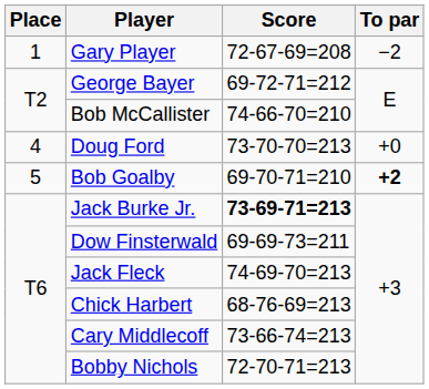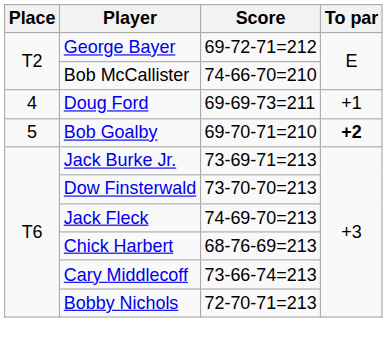- row: 1 | Gary Player | 72-67-69=208 | −2
Doug Ford | Score: 73-70-70=213 -> 69-69-73=211
Doug Ford | To par: +0 -> +1
Jack Burke Jr. | Score: bold -> normal
Dow Finsterwald | Score: 69-69-73=211 -> 73-70-70=213
